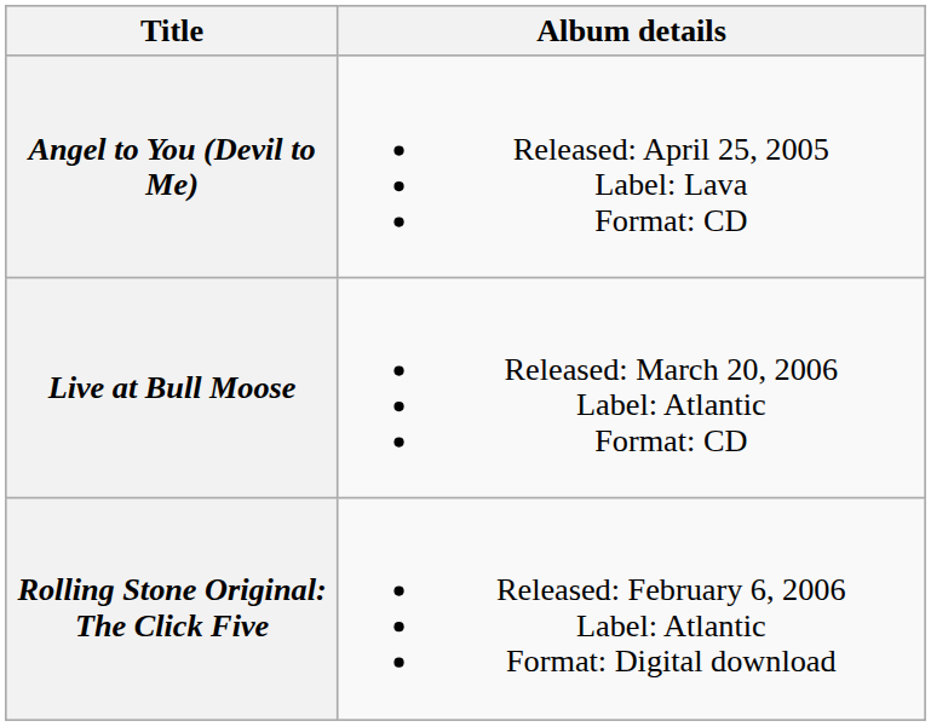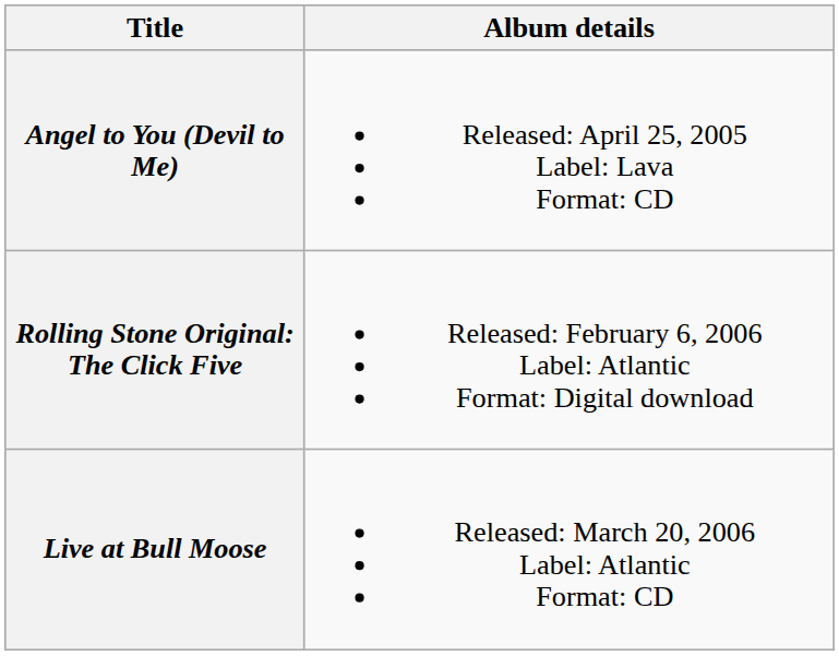rows swapped: Rolling Stone Original: The Click Five <-> Live at Bull Moose
